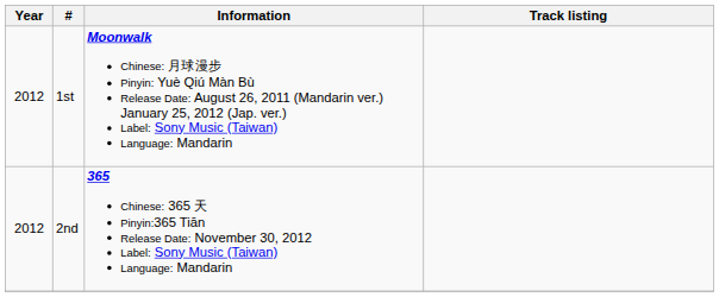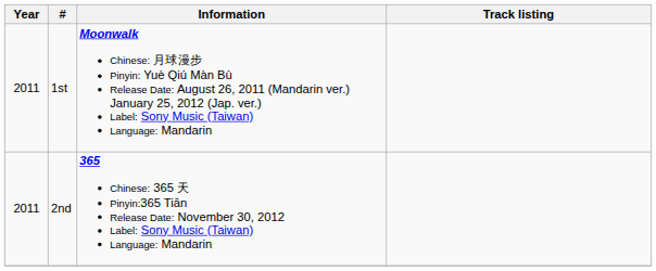1st | Year: 2012 -> 2011
2nd | Year: 2012 -> 2011
